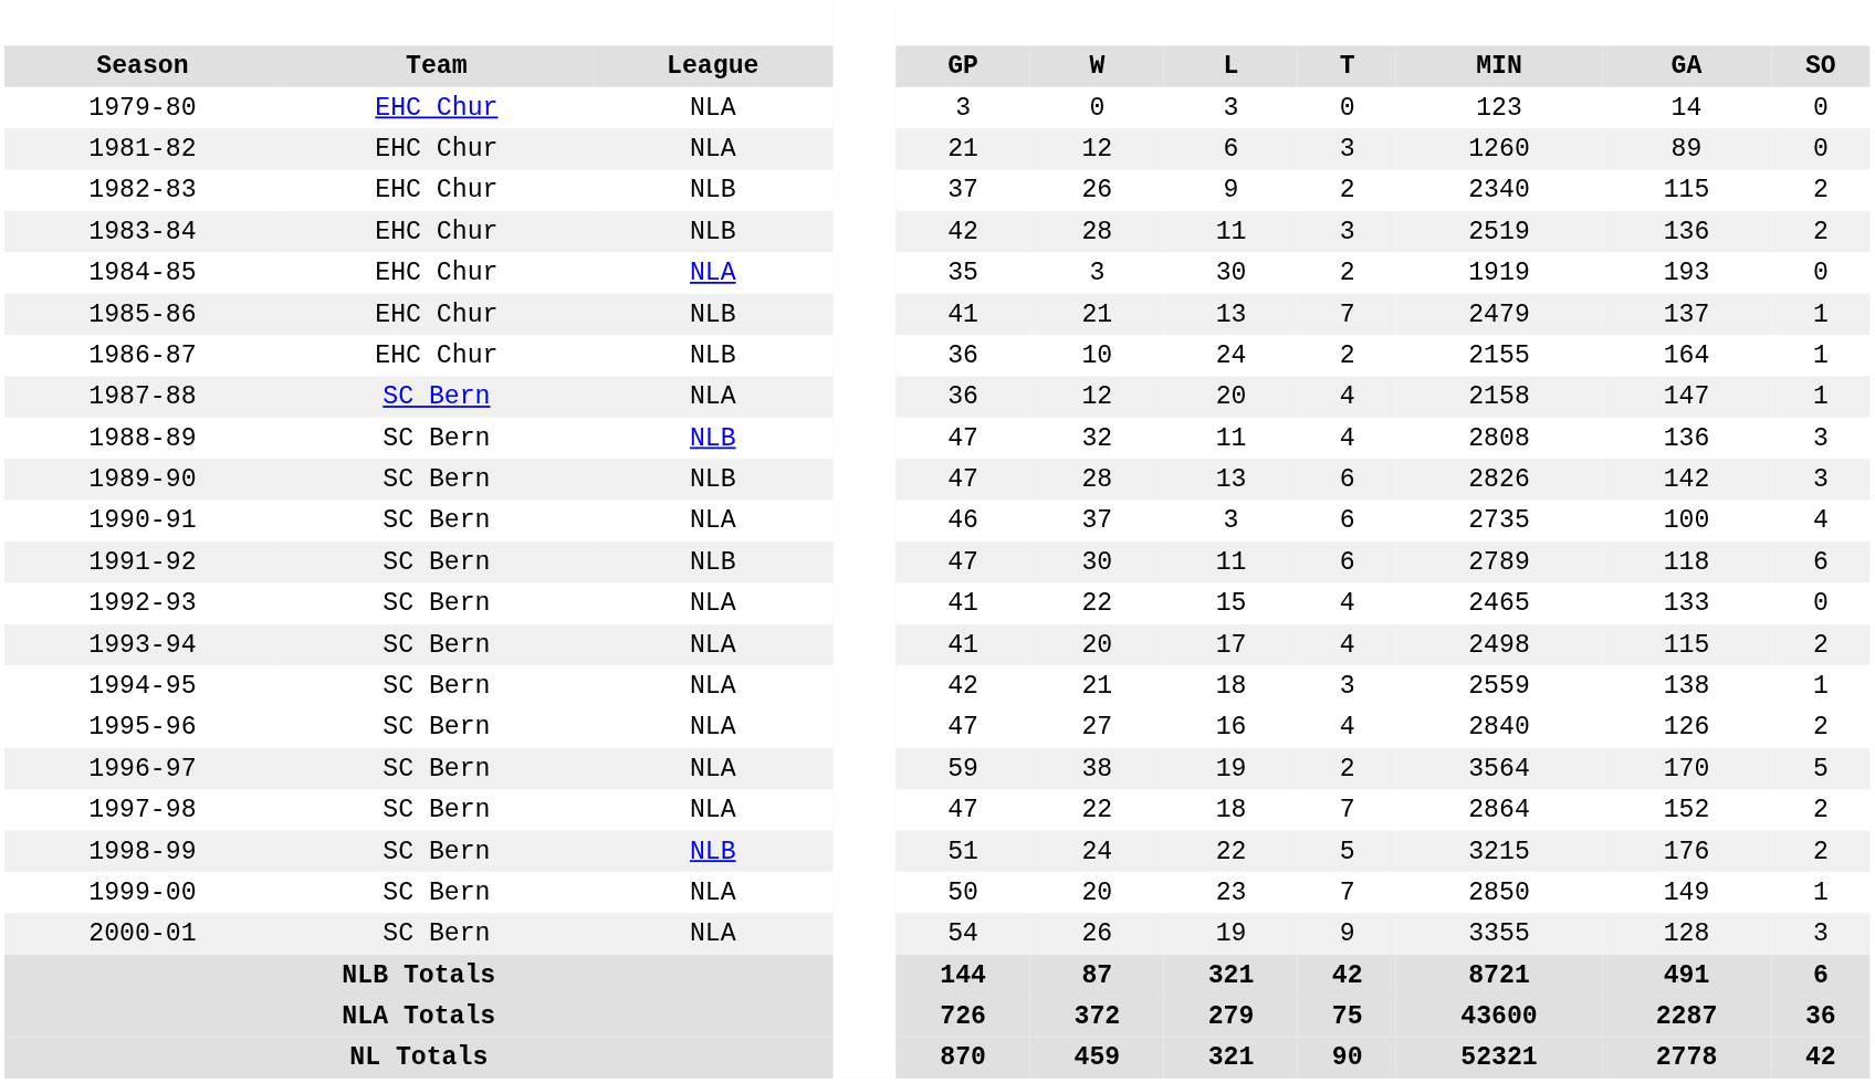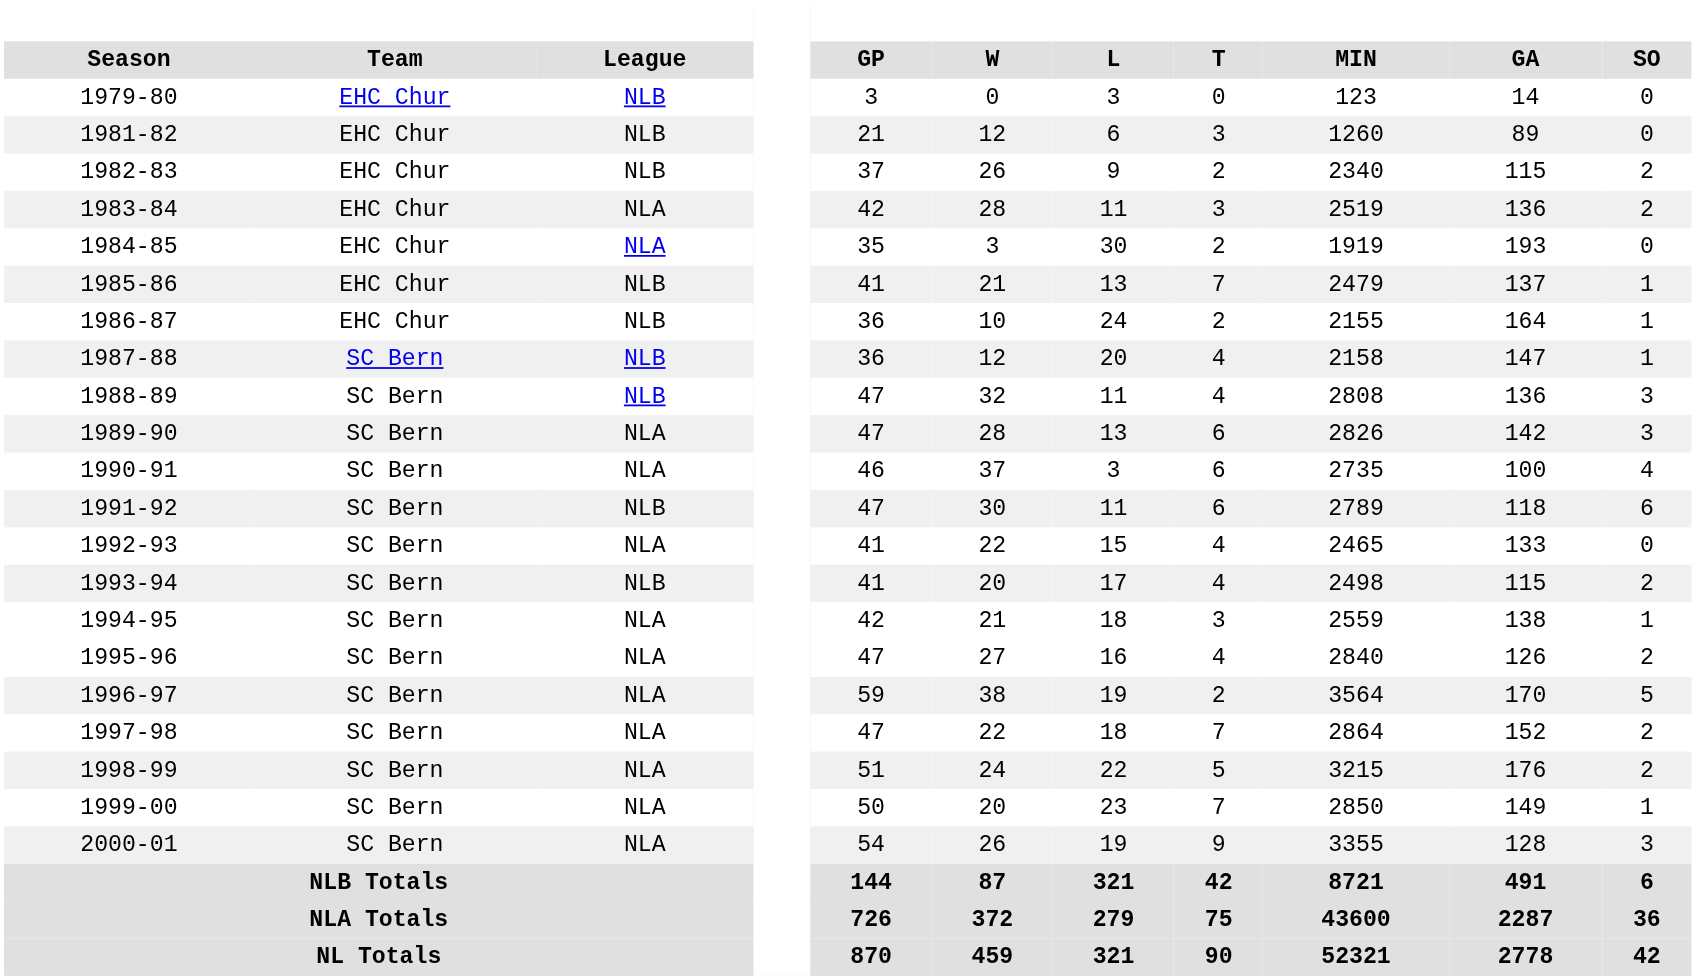1979-80 | League: NLA -> NLB
1981-82 | League: NLA -> NLB
1983-84 | League: NLB -> NLA
1987-88 | League: NLA -> NLB
1989-90 | League: NLB -> NLA
1993-94 | League: NLA -> NLB
1998-99 | League: NLB -> NLA
